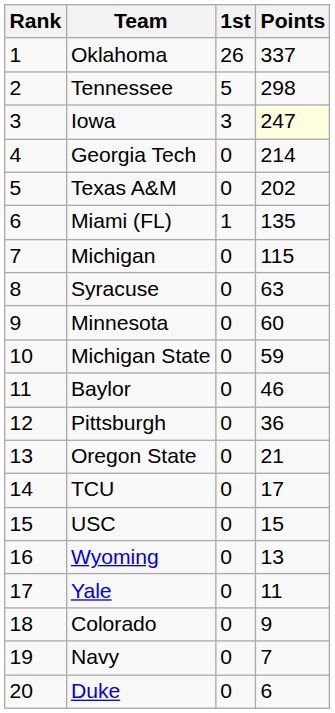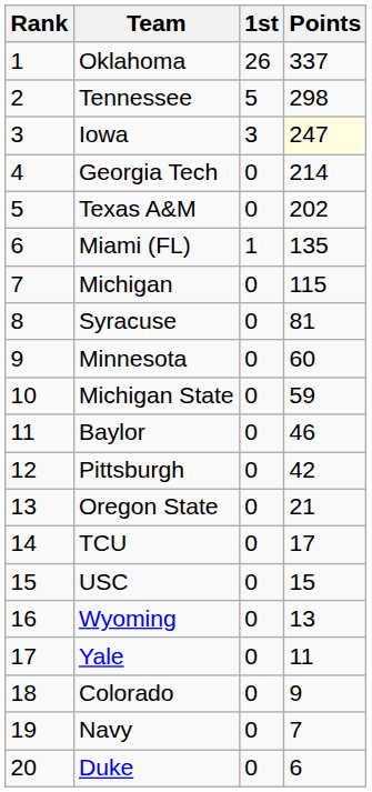Syracuse | Points: 63 -> 81
Pittsburgh | Points: 36 -> 42
